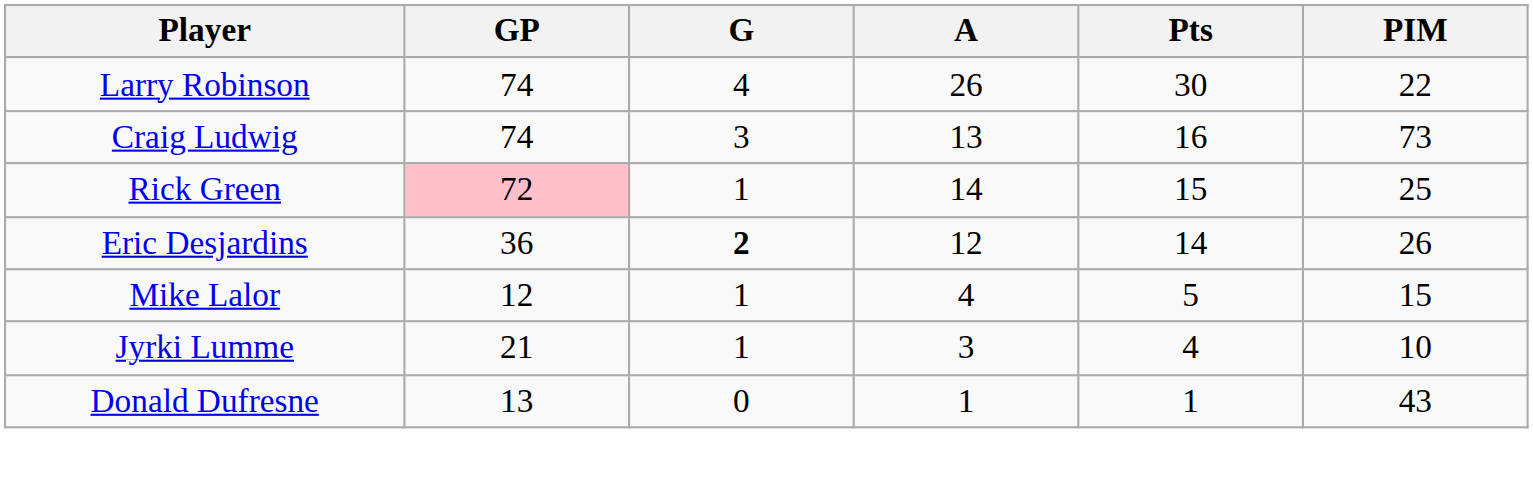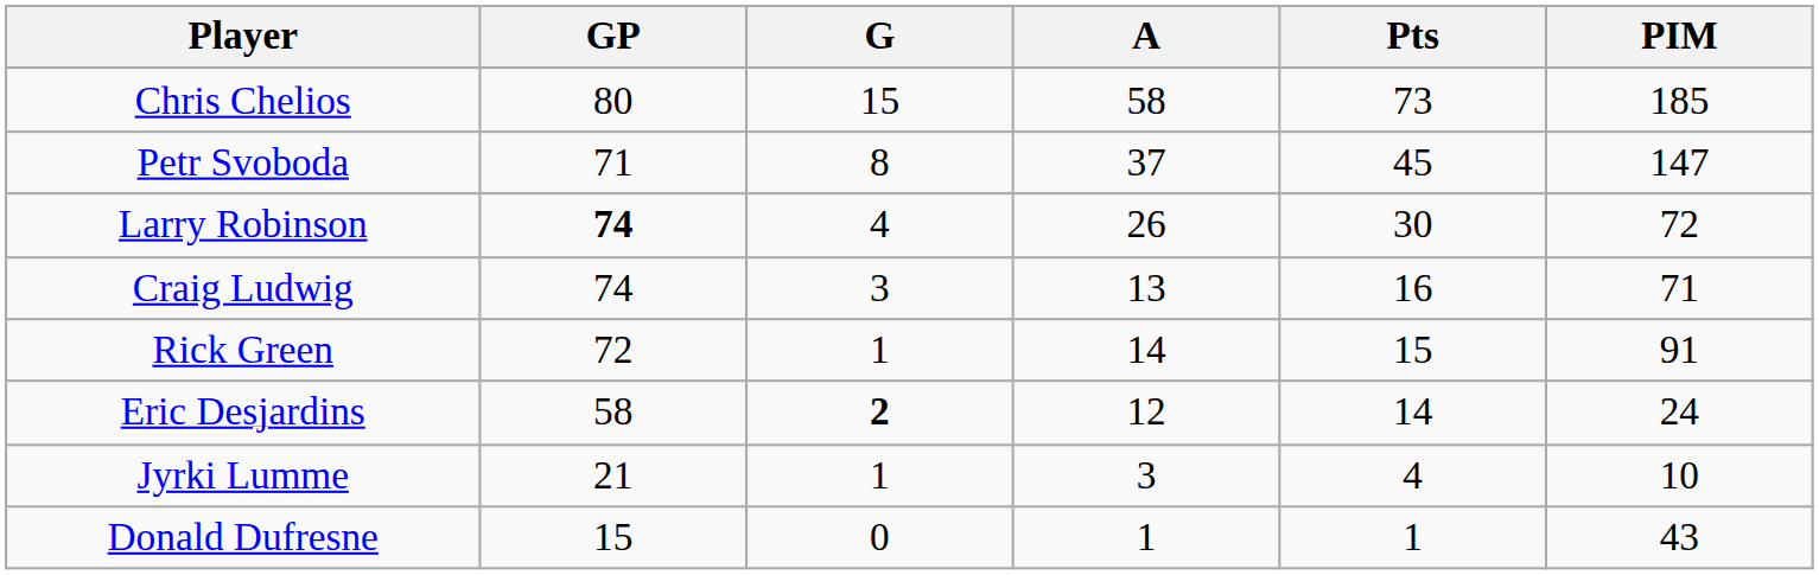+ row: Chris Chelios | 80 | 15 | 58 | 73 | 185
+ row: Petr Svoboda | 71 | 8 | 37 | 45 | 147
Larry Robinson | GP: normal -> bold
Larry Robinson | PIM: 22 -> 72
Craig Ludwig | PIM: 73 -> 71
Rick Green | GP: pink background -> no background
Rick Green | PIM: 25 -> 91
Eric Desjardins | GP: 36 -> 58
Eric Desjardins | PIM: 26 -> 24
- row: Mike Lalor | 12 | 1 | 4 | 5 | 15
Donald Dufresne | GP: 13 -> 15
